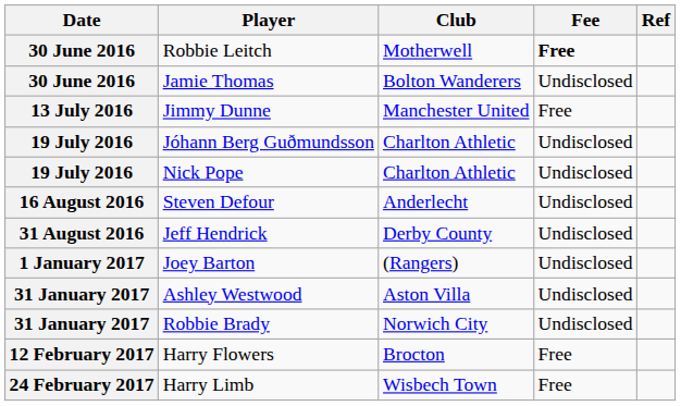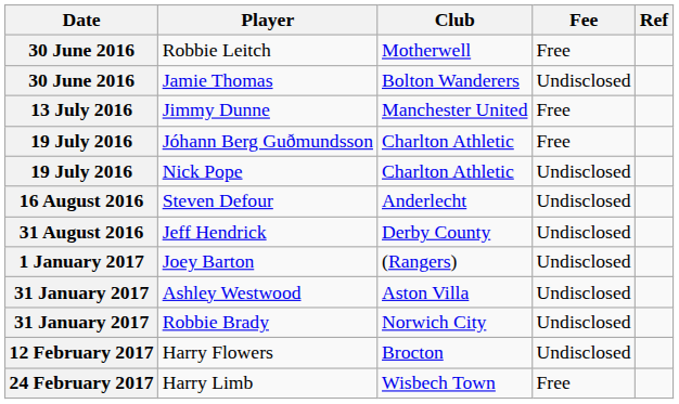Robbie Leitch | Fee: bold -> normal
Jóhann Berg Guðmundsson | Fee: Undisclosed -> Free
Harry Flowers | Fee: Free -> Undisclosed
